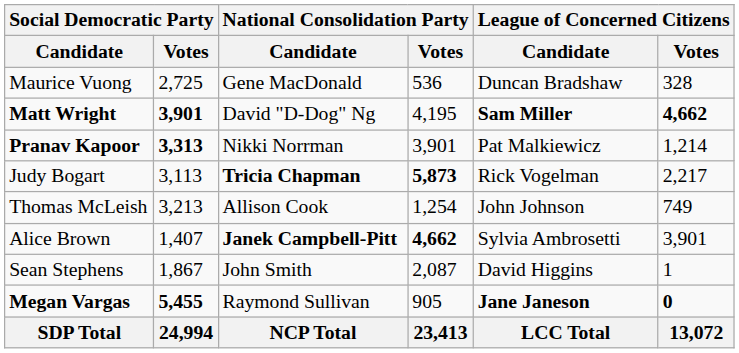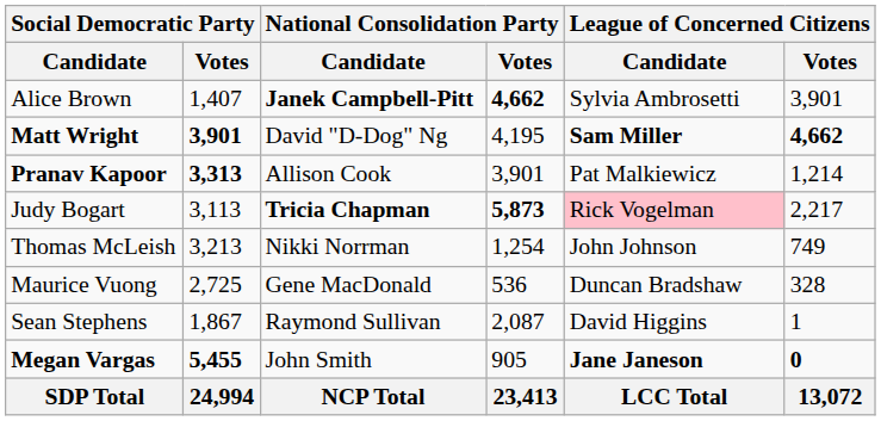rows swapped: Alice Brown <-> Maurice Vuong
Pranav Kapoor | National Consolidation Party / Candidate: Nikki Norrman -> Allison Cook
Judy Bogart | League of Concerned Citizens / Candidate: no background -> pink background
Thomas McLeish | National Consolidation Party / Candidate: Allison Cook -> Nikki Norrman
Sean Stephens | National Consolidation Party / Candidate: John Smith -> Raymond Sullivan
Megan Vargas | National Consolidation Party / Candidate: Raymond Sullivan -> John Smith
